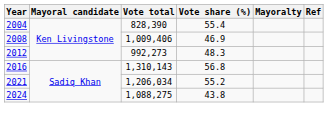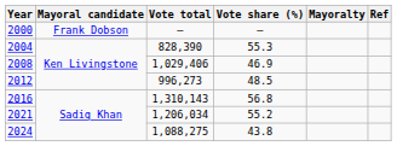+ row: 2000 | Frank Dobson | – | –
2004 | Vote share (%): 55.4 -> 55.3
2008 | Vote total: 1,009,406 -> 1,029,406
2012 | Vote total: 992,273 -> 996,273
2012 | Vote share (%): 48.3 -> 48.5
